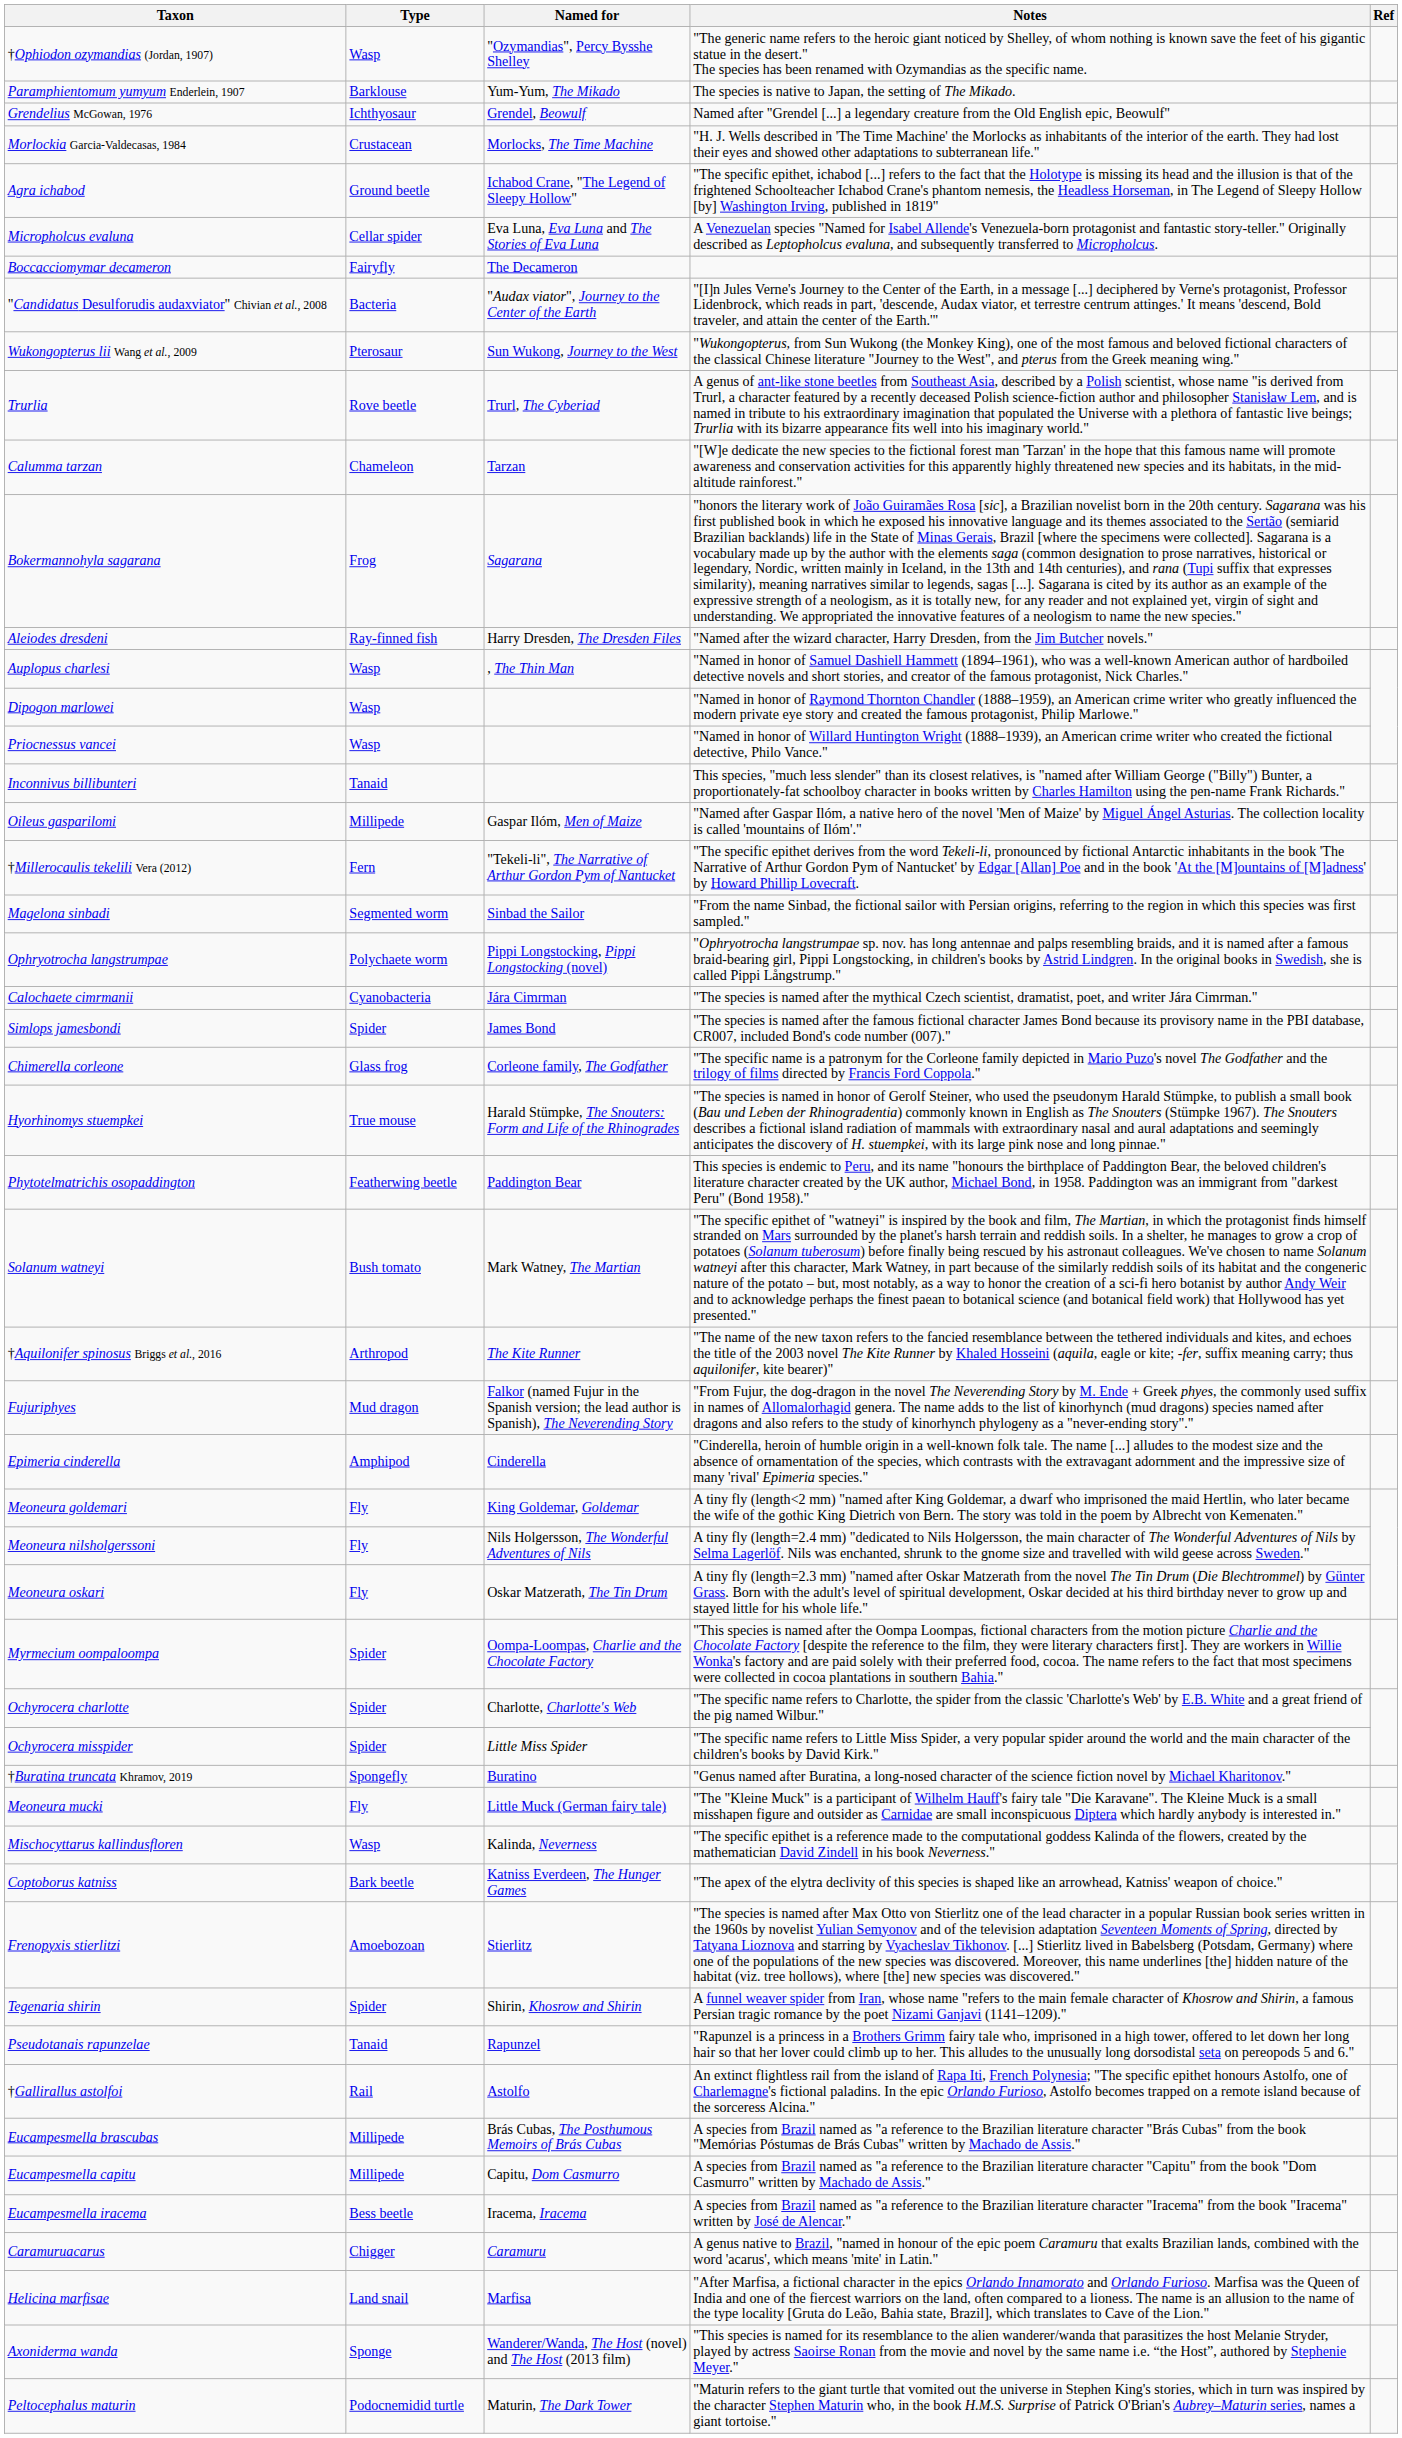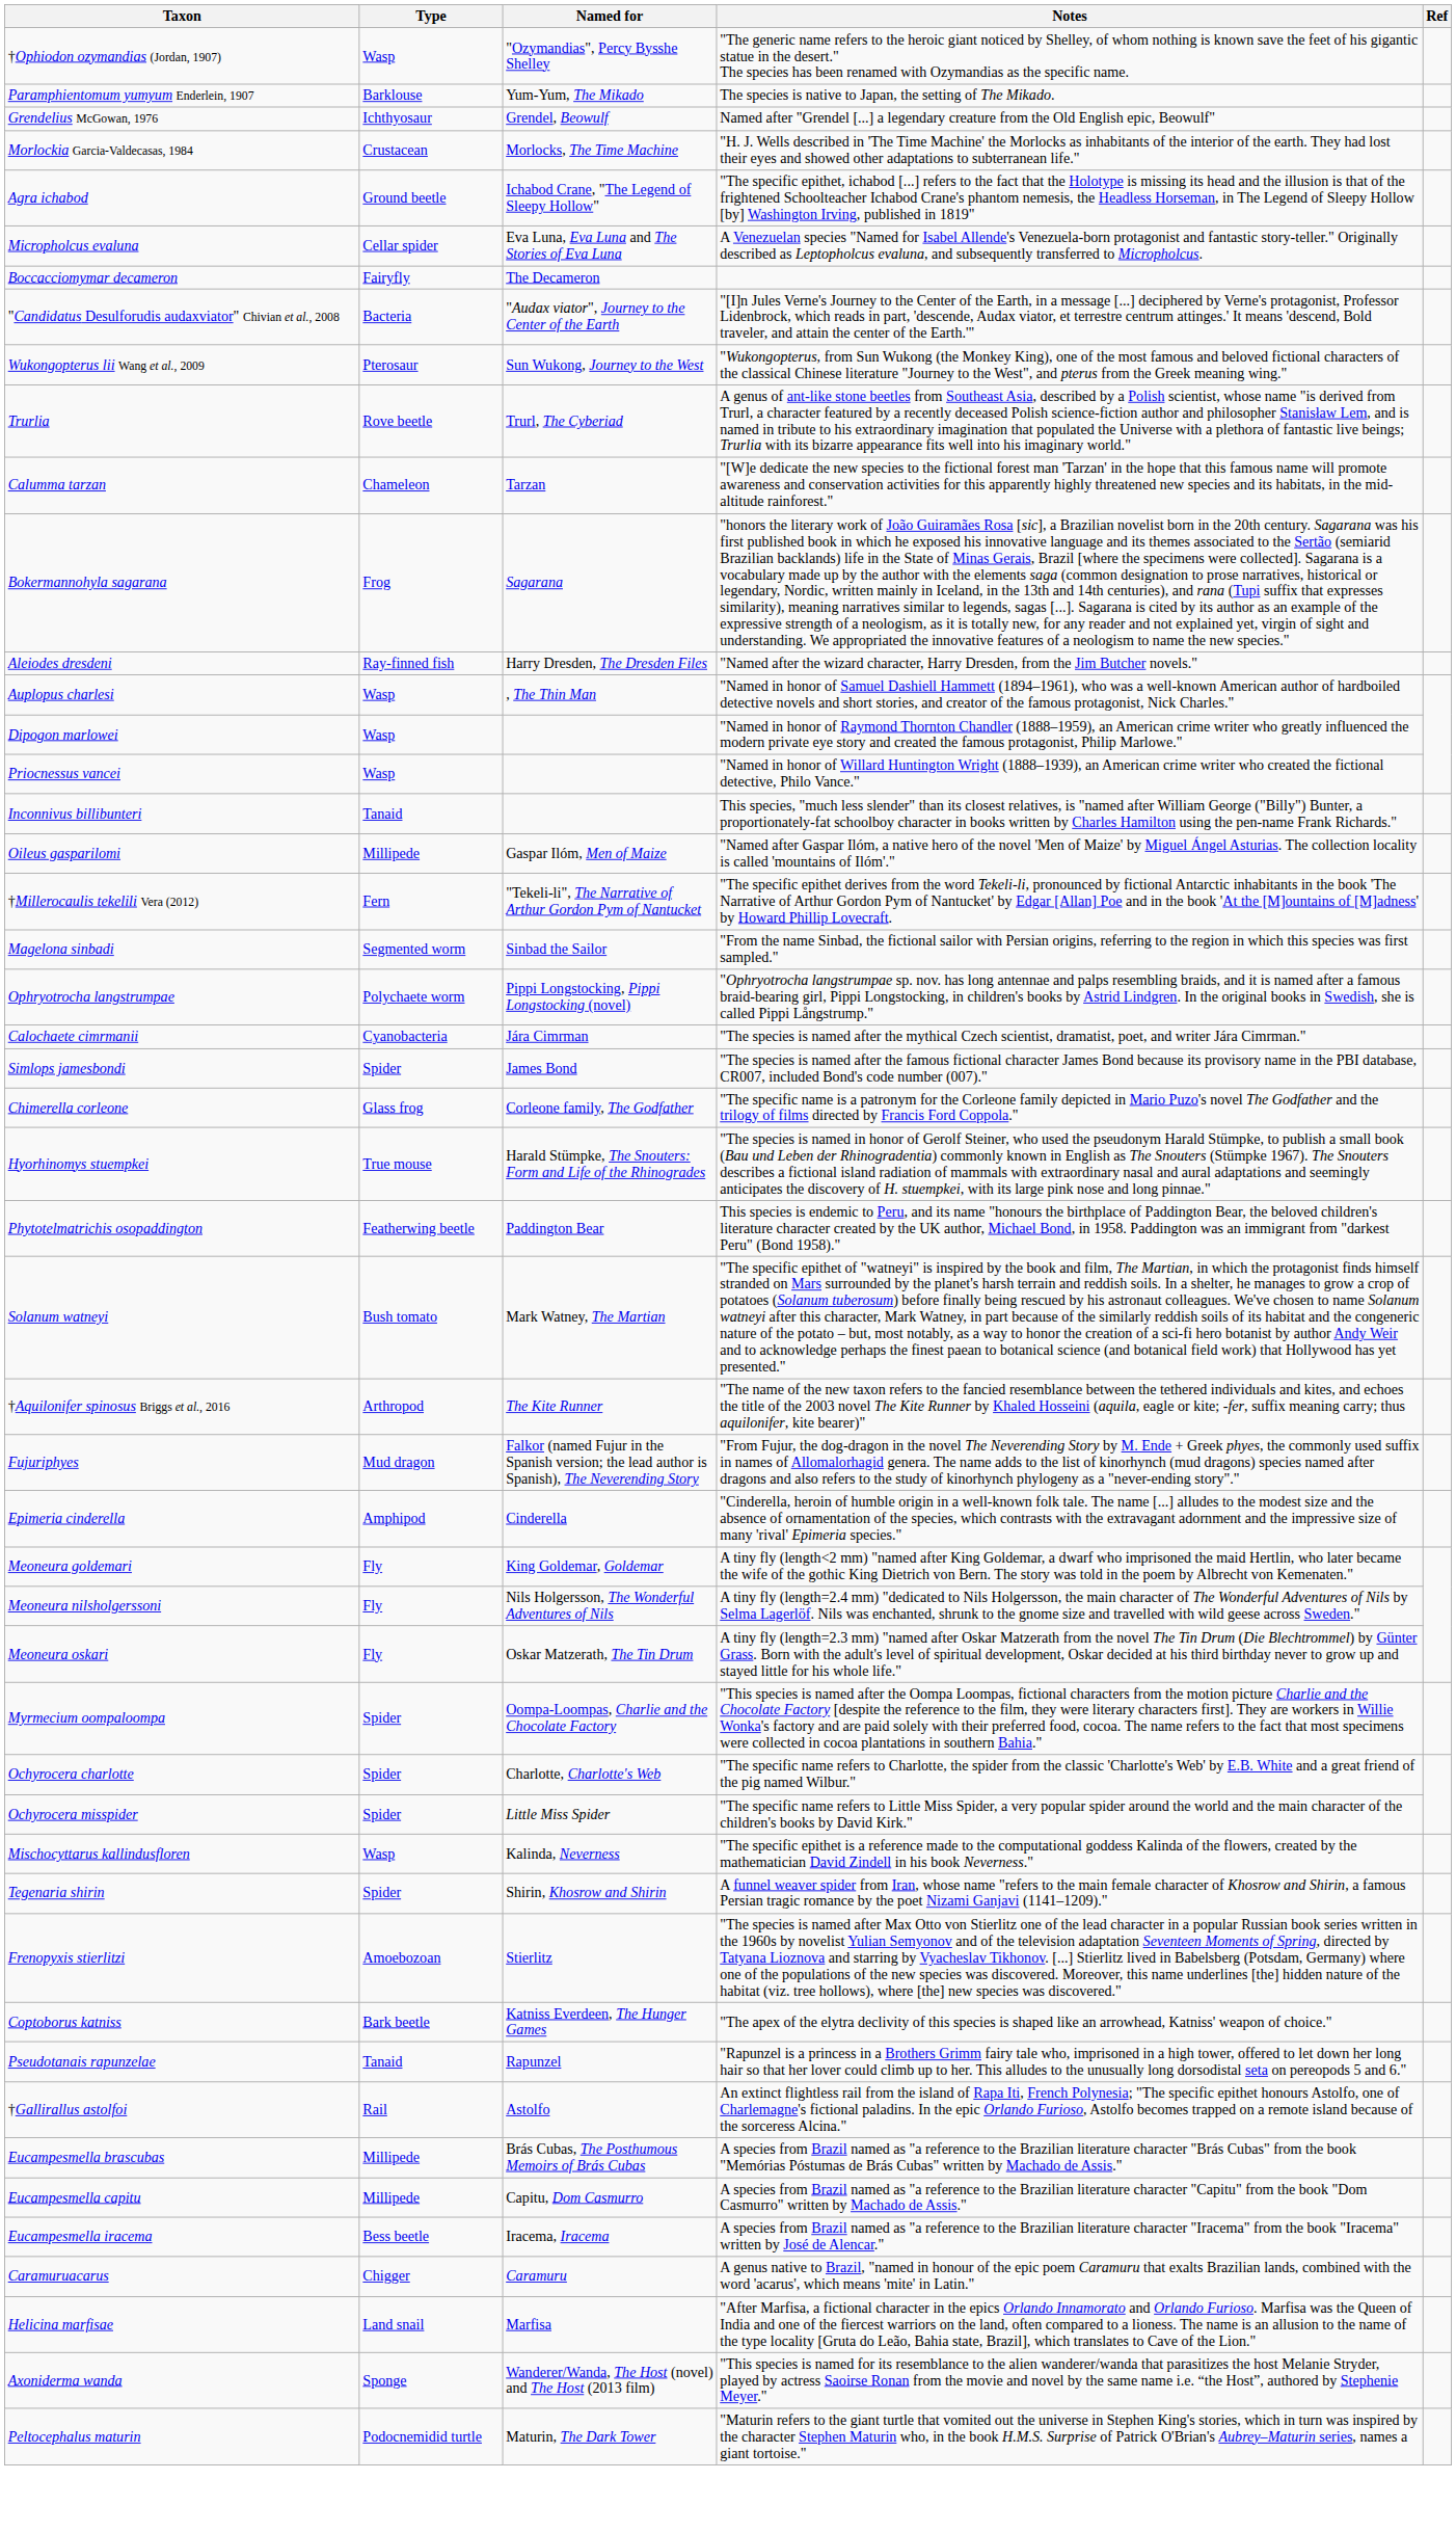- row: †Buratina truncata Khramov, 2019 | Spongefly | Buratino | "Genus named after Buratina, a long-nosed character of the science fiction novel by Michael Kharitonov."
- row: Meoneura mucki | Fly | Little Muck (German fairy tale) | "The "Kleine Muck" is a participant of Wilhelm Hauff's fairy tale "Die Karavane". The Kleine Muck is a small misshapen figure and outsider as Carnidae are small inconspicuous Diptera which hardly anybody is interested in."
rows swapped: Tegenaria shirin <-> Coptoborus katniss
